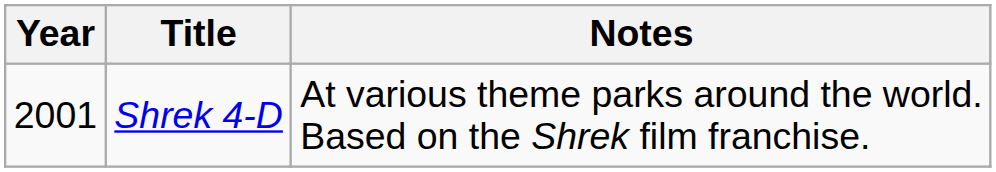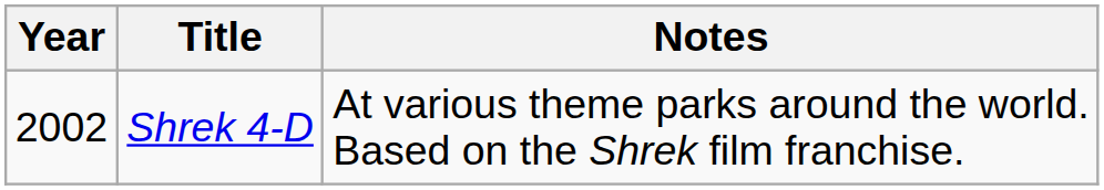Shrek 4-D | Year: 2001 -> 2002
